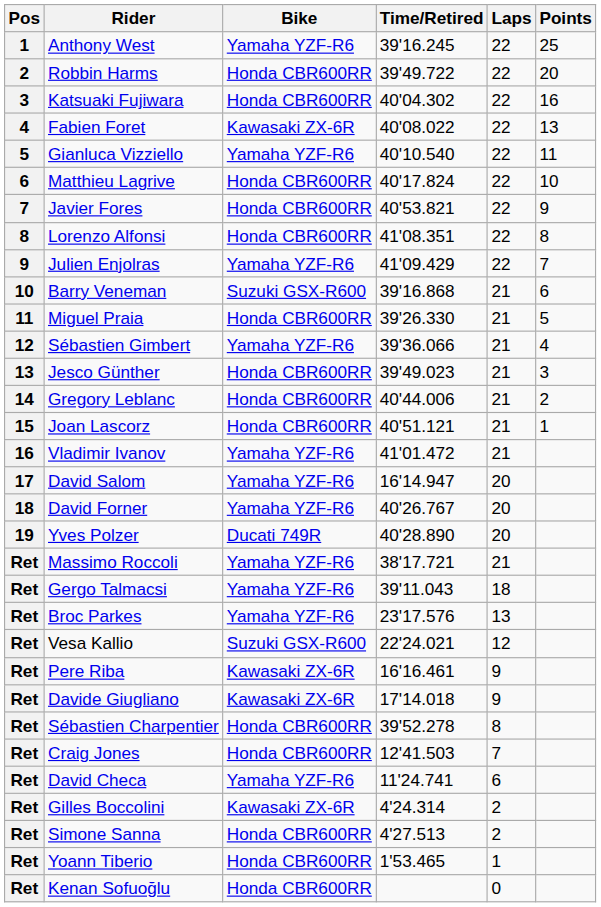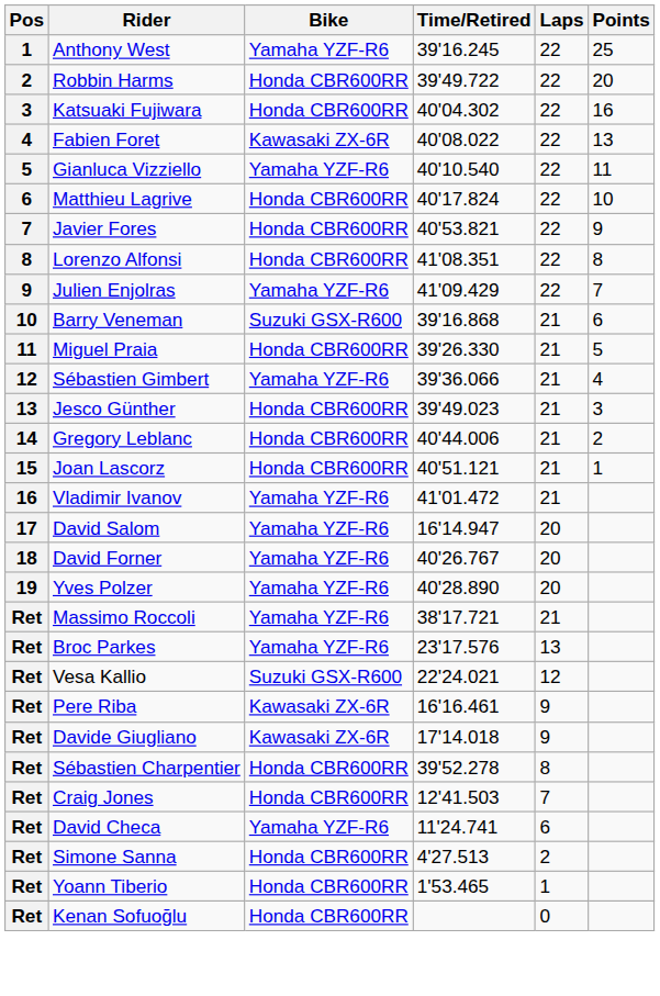Yves Polzer | Bike: Ducati 749R -> Yamaha YZF-R6
- row: Ret | Gergo Talmacsi | Yamaha YZF-R6 | 39'11.043 | 18
- row: Ret | Gilles Boccolini | Kawasaki ZX-6R | 4'24.314 | 2
